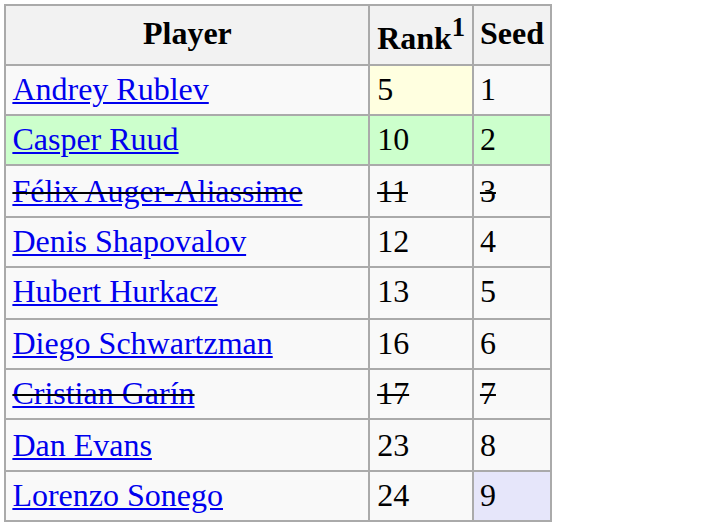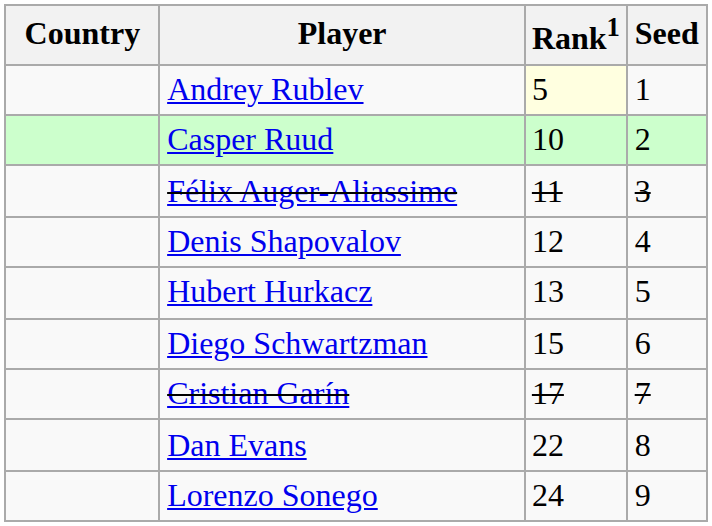+ column: Country
Diego Schwartzman | Rank1: 16 -> 15
Dan Evans | Rank1: 23 -> 22
Lorenzo Sonego | Seed: lavender background -> no background
